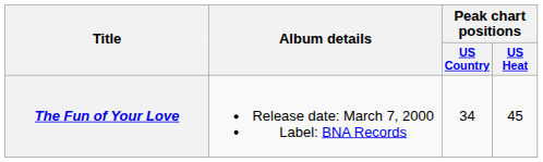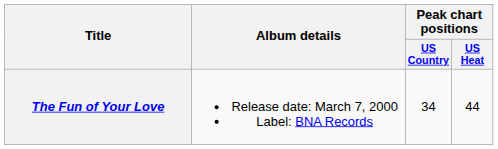The Fun of Your Love | Peak chart positions / US Heat: 45 -> 44
